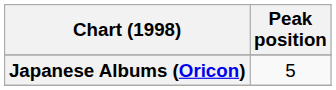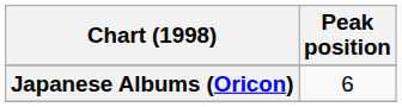Japanese Albums (Oricon) | Peak position: 5 -> 6
